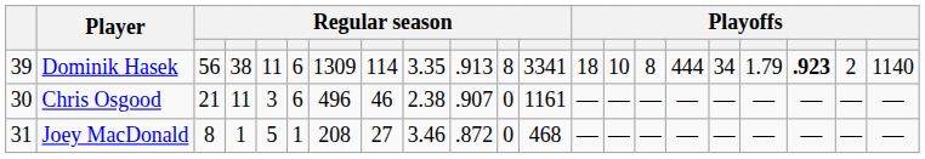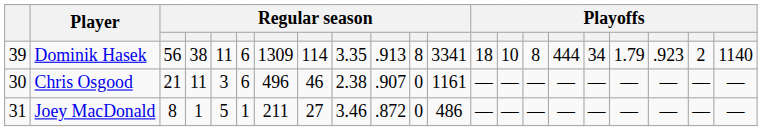Dominik Hasek | column 19: bold -> normal
Joey MacDonald | column 7: 208 -> 211
Joey MacDonald | column 12: 468 -> 486
